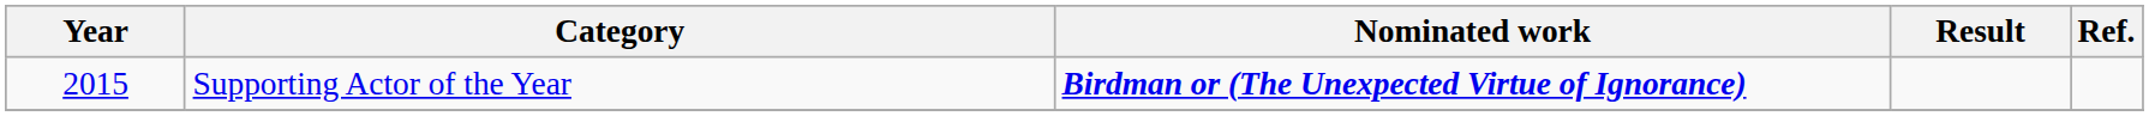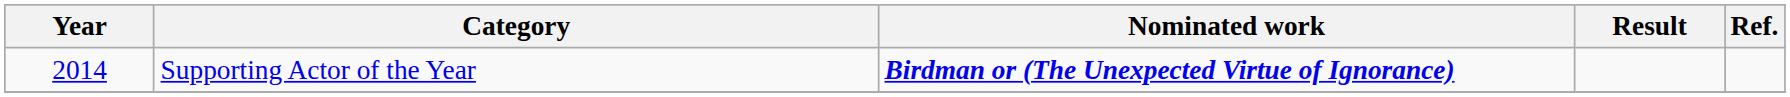Supporting Actor of the Year | Year: 2015 -> 2014
